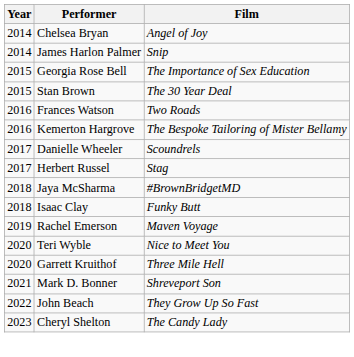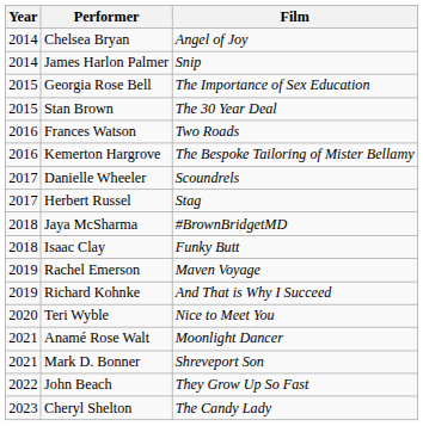+ row: 2019 | Richard Kohnke | And That is Why I Succeed
- row: 2020 | Garrett Kruithof | Three Mile Hell
+ row: 2021 | Anamé Rose Walt | Moonlight Dancer
